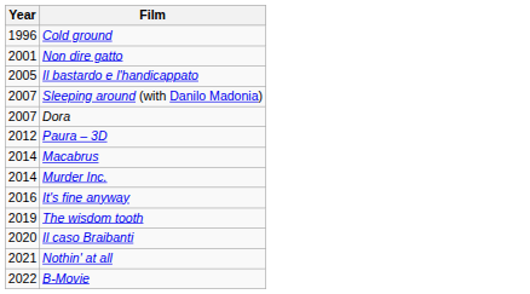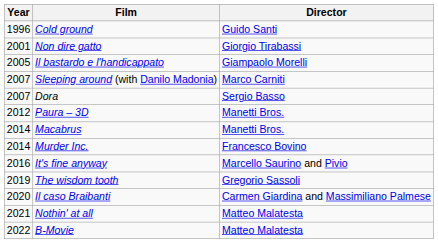+ column: Director | Guido Santi | Giorgio Tirabassi | Giampaolo Morelli | Marco Carniti | Sergio Basso | Manetti Bros. | Manetti Bros. | Francesco Bovino | Marcello Saurino and Pivio | Gregorio Sassoli | Carmen Giardina and Massimiliano Palmese | Matteo Malatesta | Matteo Malatesta
